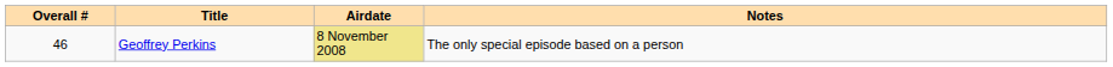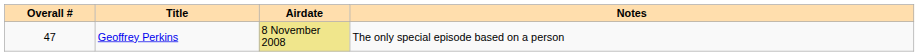Geoffrey Perkins | Overall #: 46 -> 47
